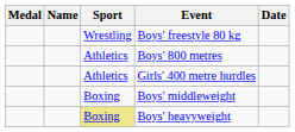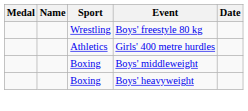- row: Athletics | Boys' 800 metres
Boys' heavyweight | Sport: khaki background -> no background
